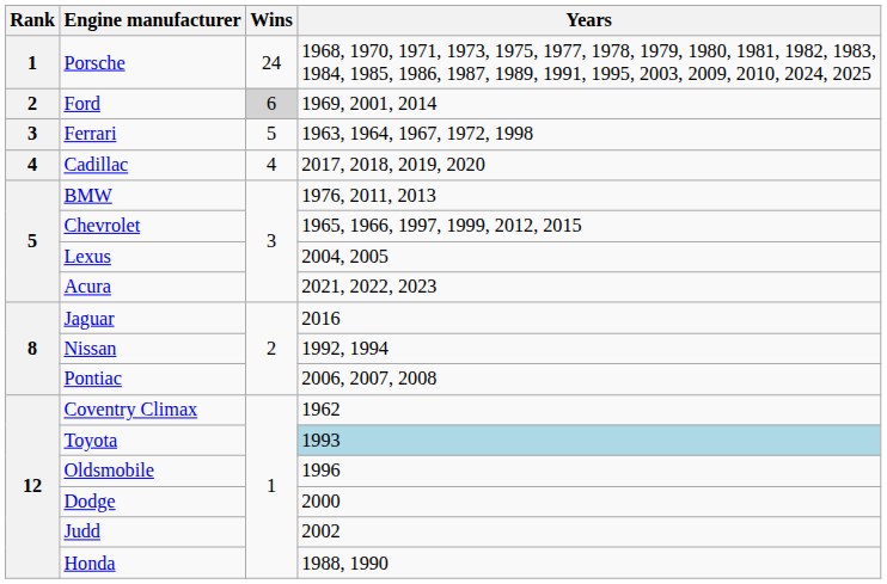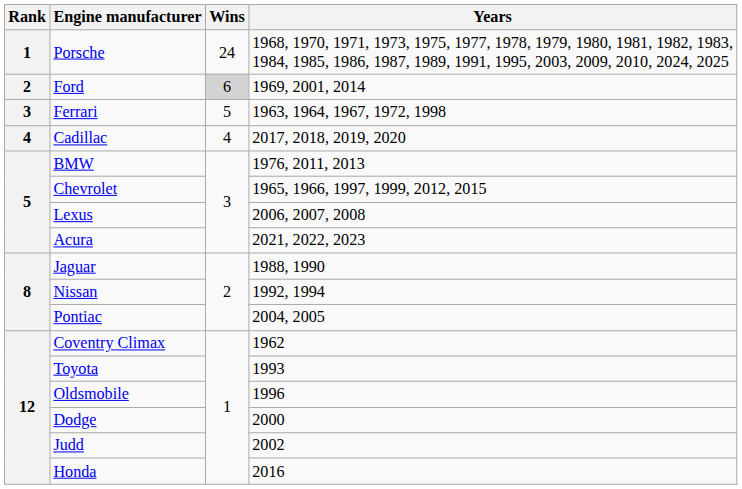Lexus | Years: 2004, 2005 -> 2006, 2007, 2008
Jaguar | Years: 2016 -> 1988, 1990
Pontiac | Years: 2006, 2007, 2008 -> 2004, 2005
Toyota | Years: lightblue background -> no background
Honda | Years: 1988, 1990 -> 2016
